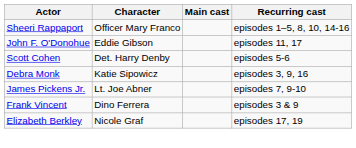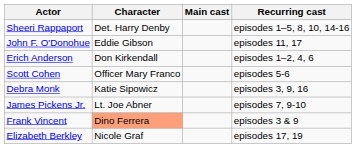Sheeri Rappaport | Character: Officer Mary Franco -> Det. Harry Denby
+ row: Erich Anderson | Don Kirkendall | episodes 1–2, 4, 6
Scott Cohen | Character: Det. Harry Denby -> Officer Mary Franco
Frank Vincent | Character: no background -> lightsalmon background
